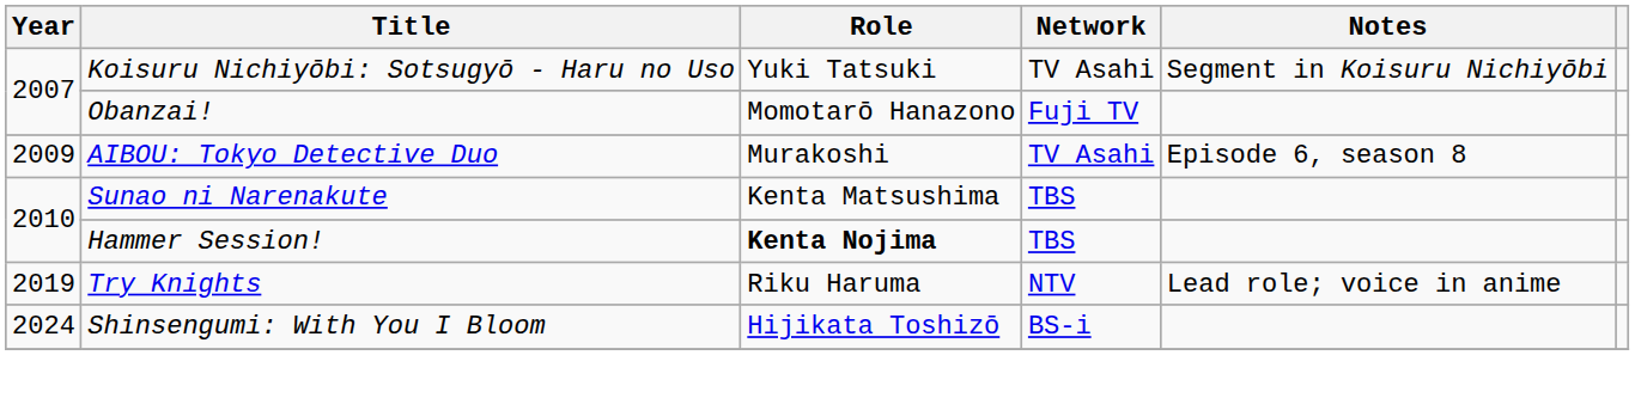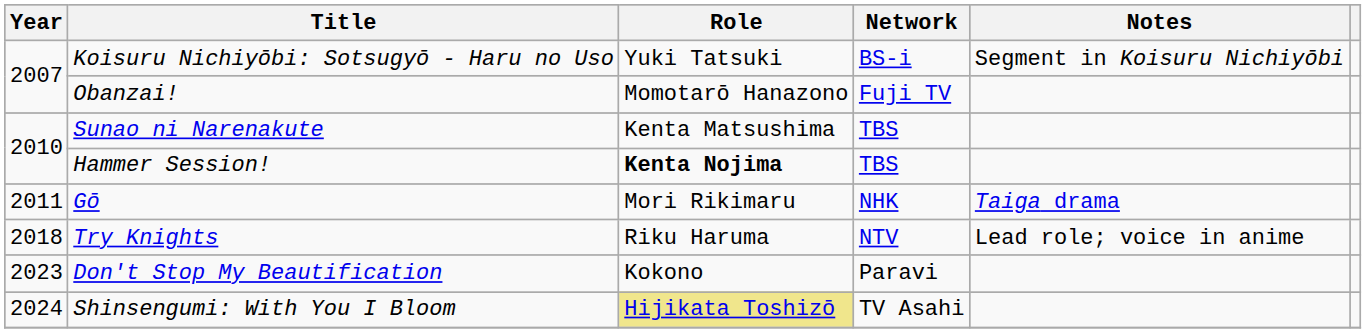Koisuru Nichiyōbi: Sotsugyō - Haru no Uso | Network: TV Asahi -> BS-i
- row: 2009 | AIBOU: Tokyo Detective Duo | Murakoshi | TV Asahi | Episode 6, season 8
+ row: 2011 | Gō | Mori Rikimaru | NHK | Taiga drama
Try Knights | Year: 2019 -> 2018
+ row: 2023 | Don't Stop My Beautification | Kokono | Paravi
Shinsengumi: With You I Bloom | Role: no background -> khaki background
Shinsengumi: With You I Bloom | Network: BS-i -> TV Asahi
